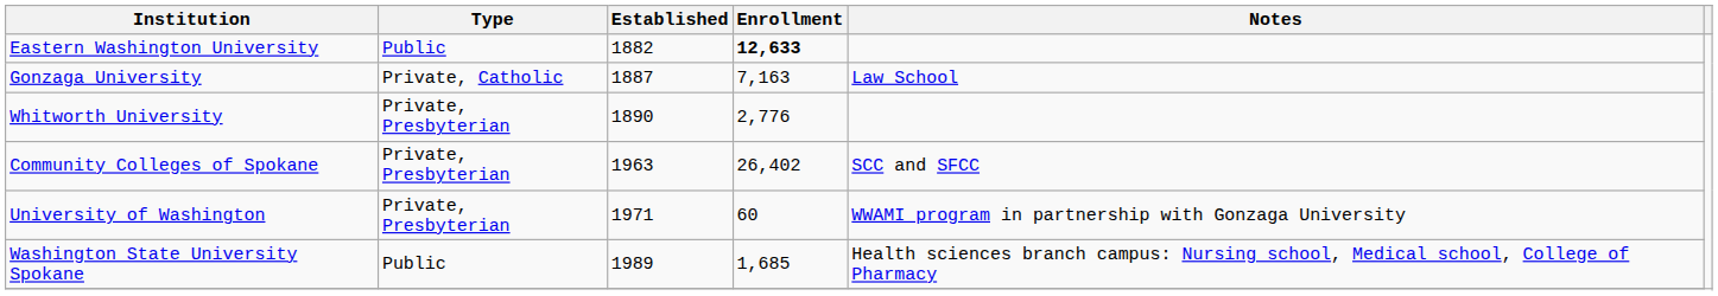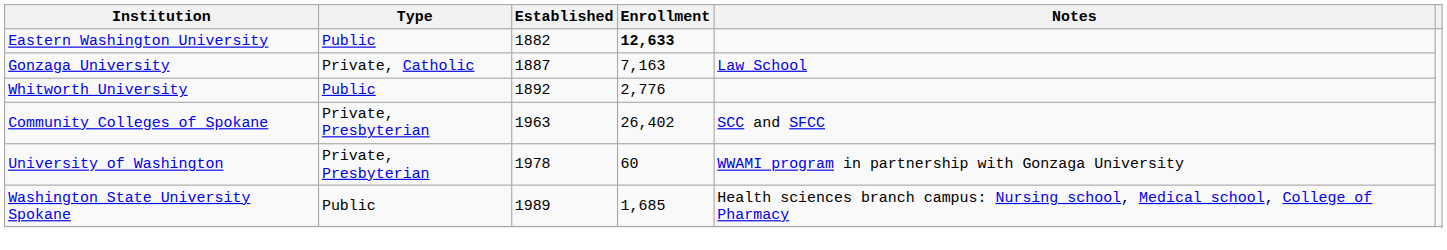Whitworth University | Type: Private, Presbyterian -> Public
Whitworth University | Established: 1890 -> 1892
University of Washington | Established: 1971 -> 1978
